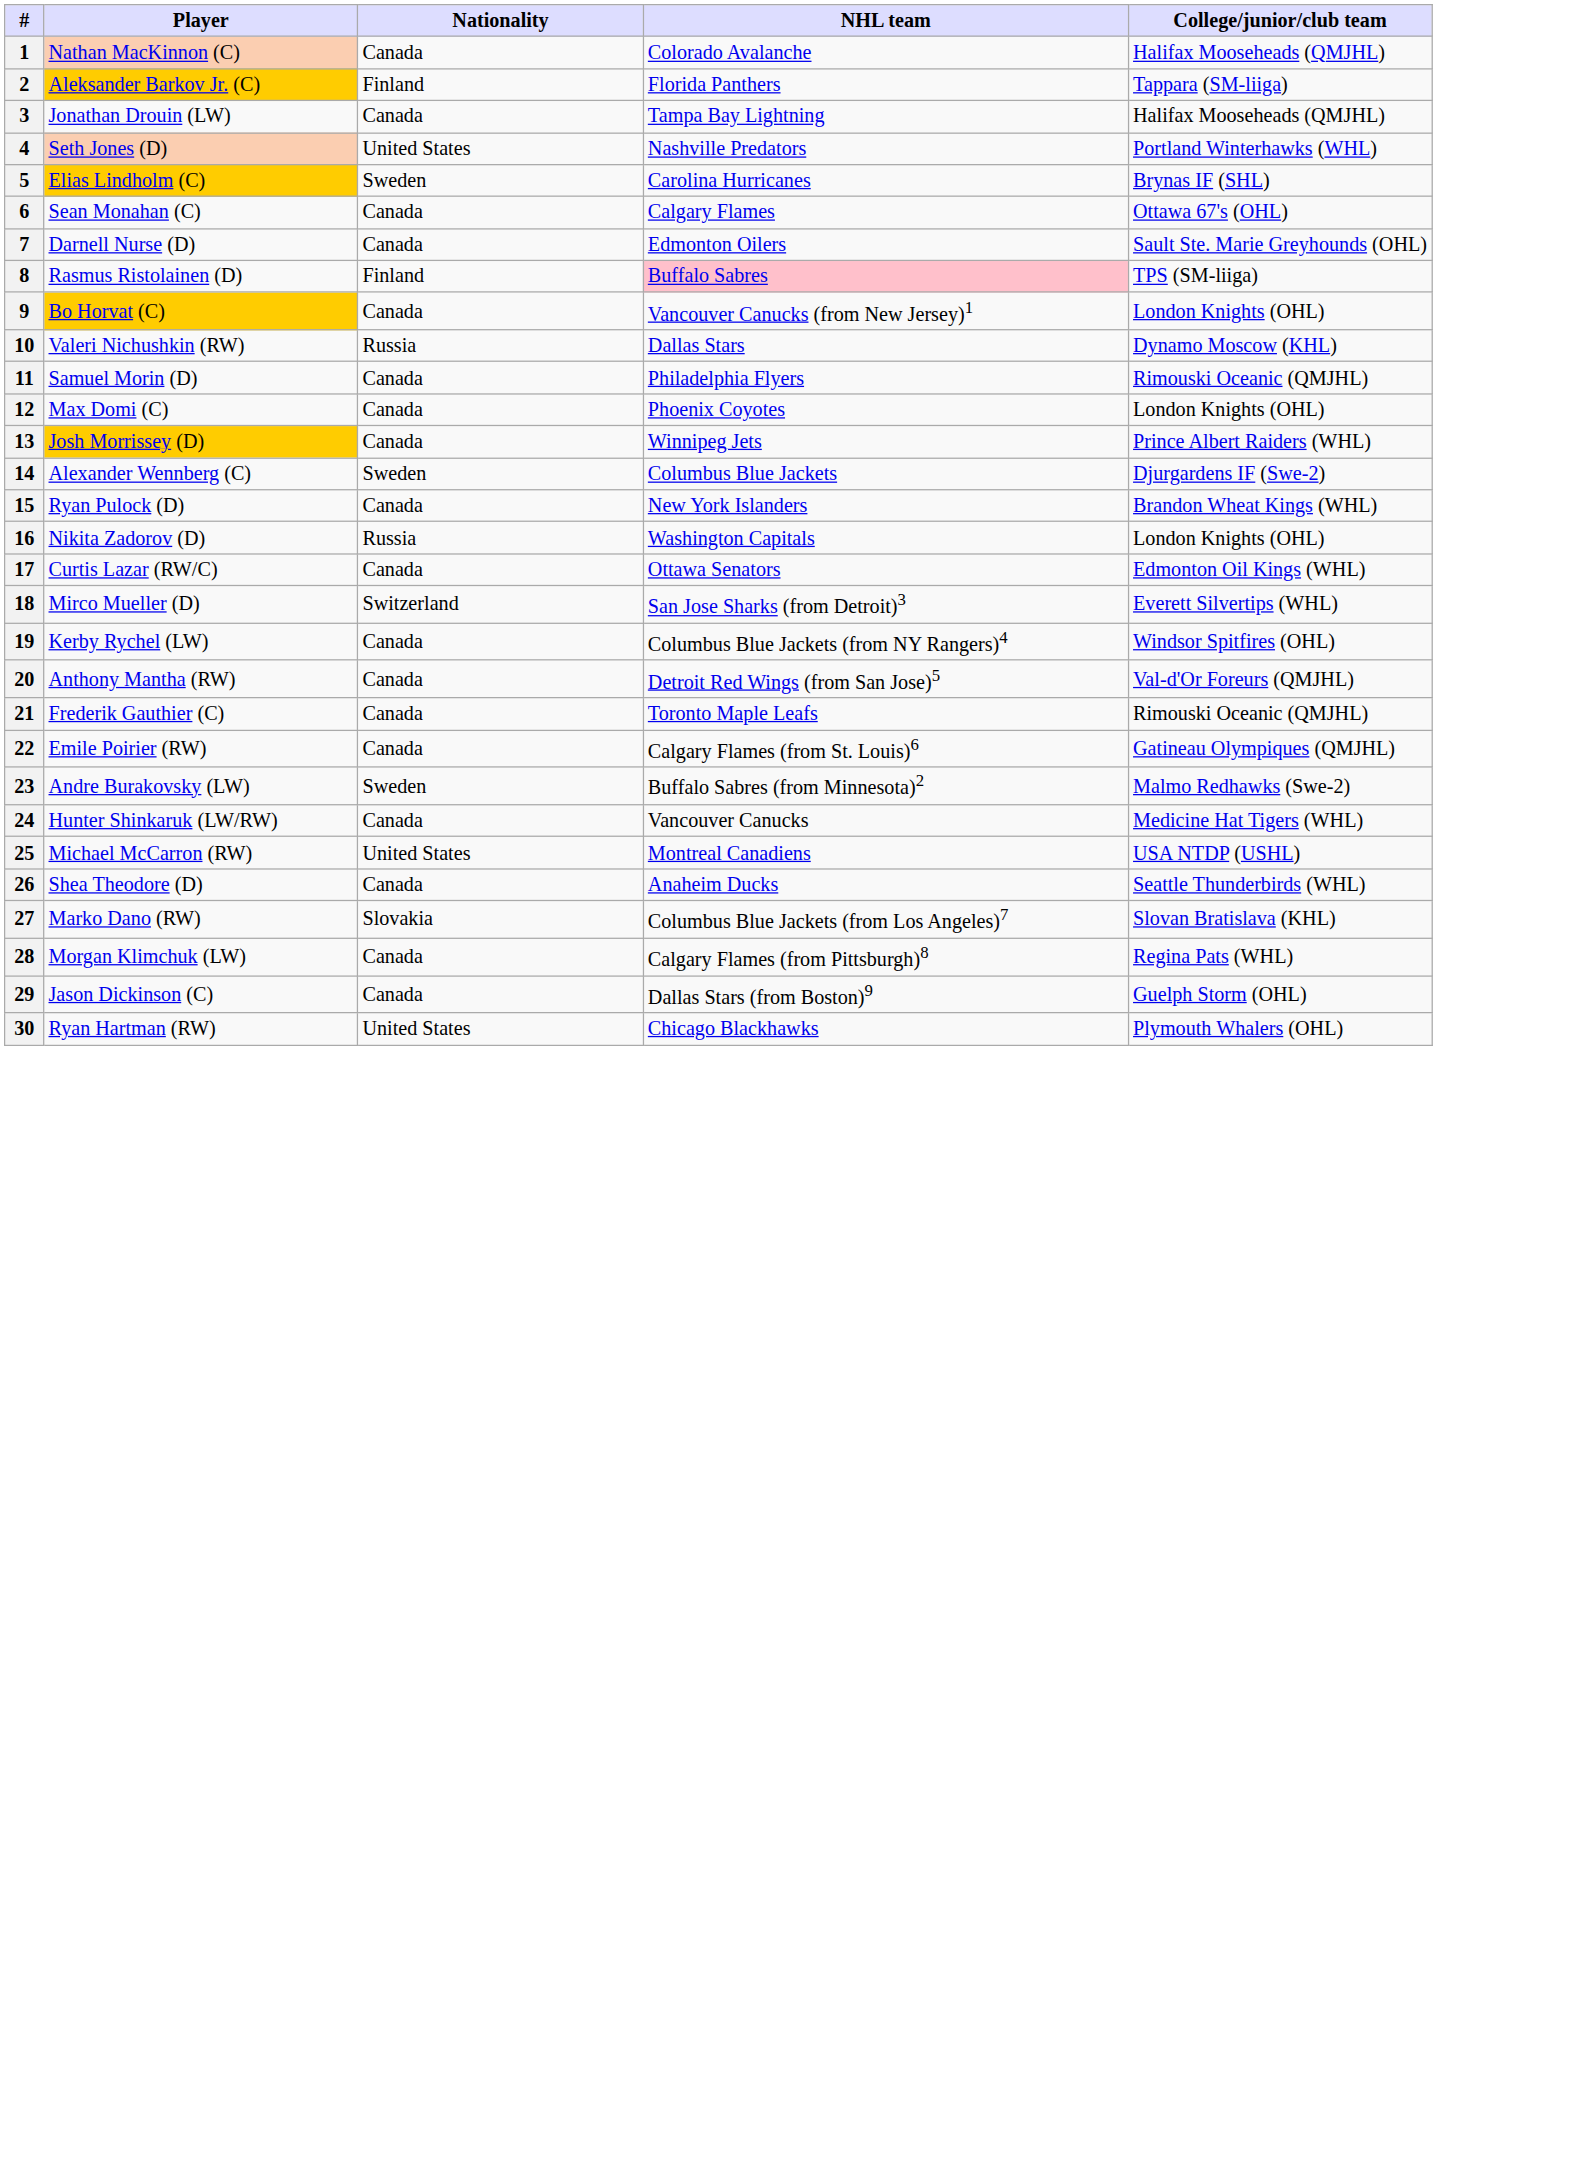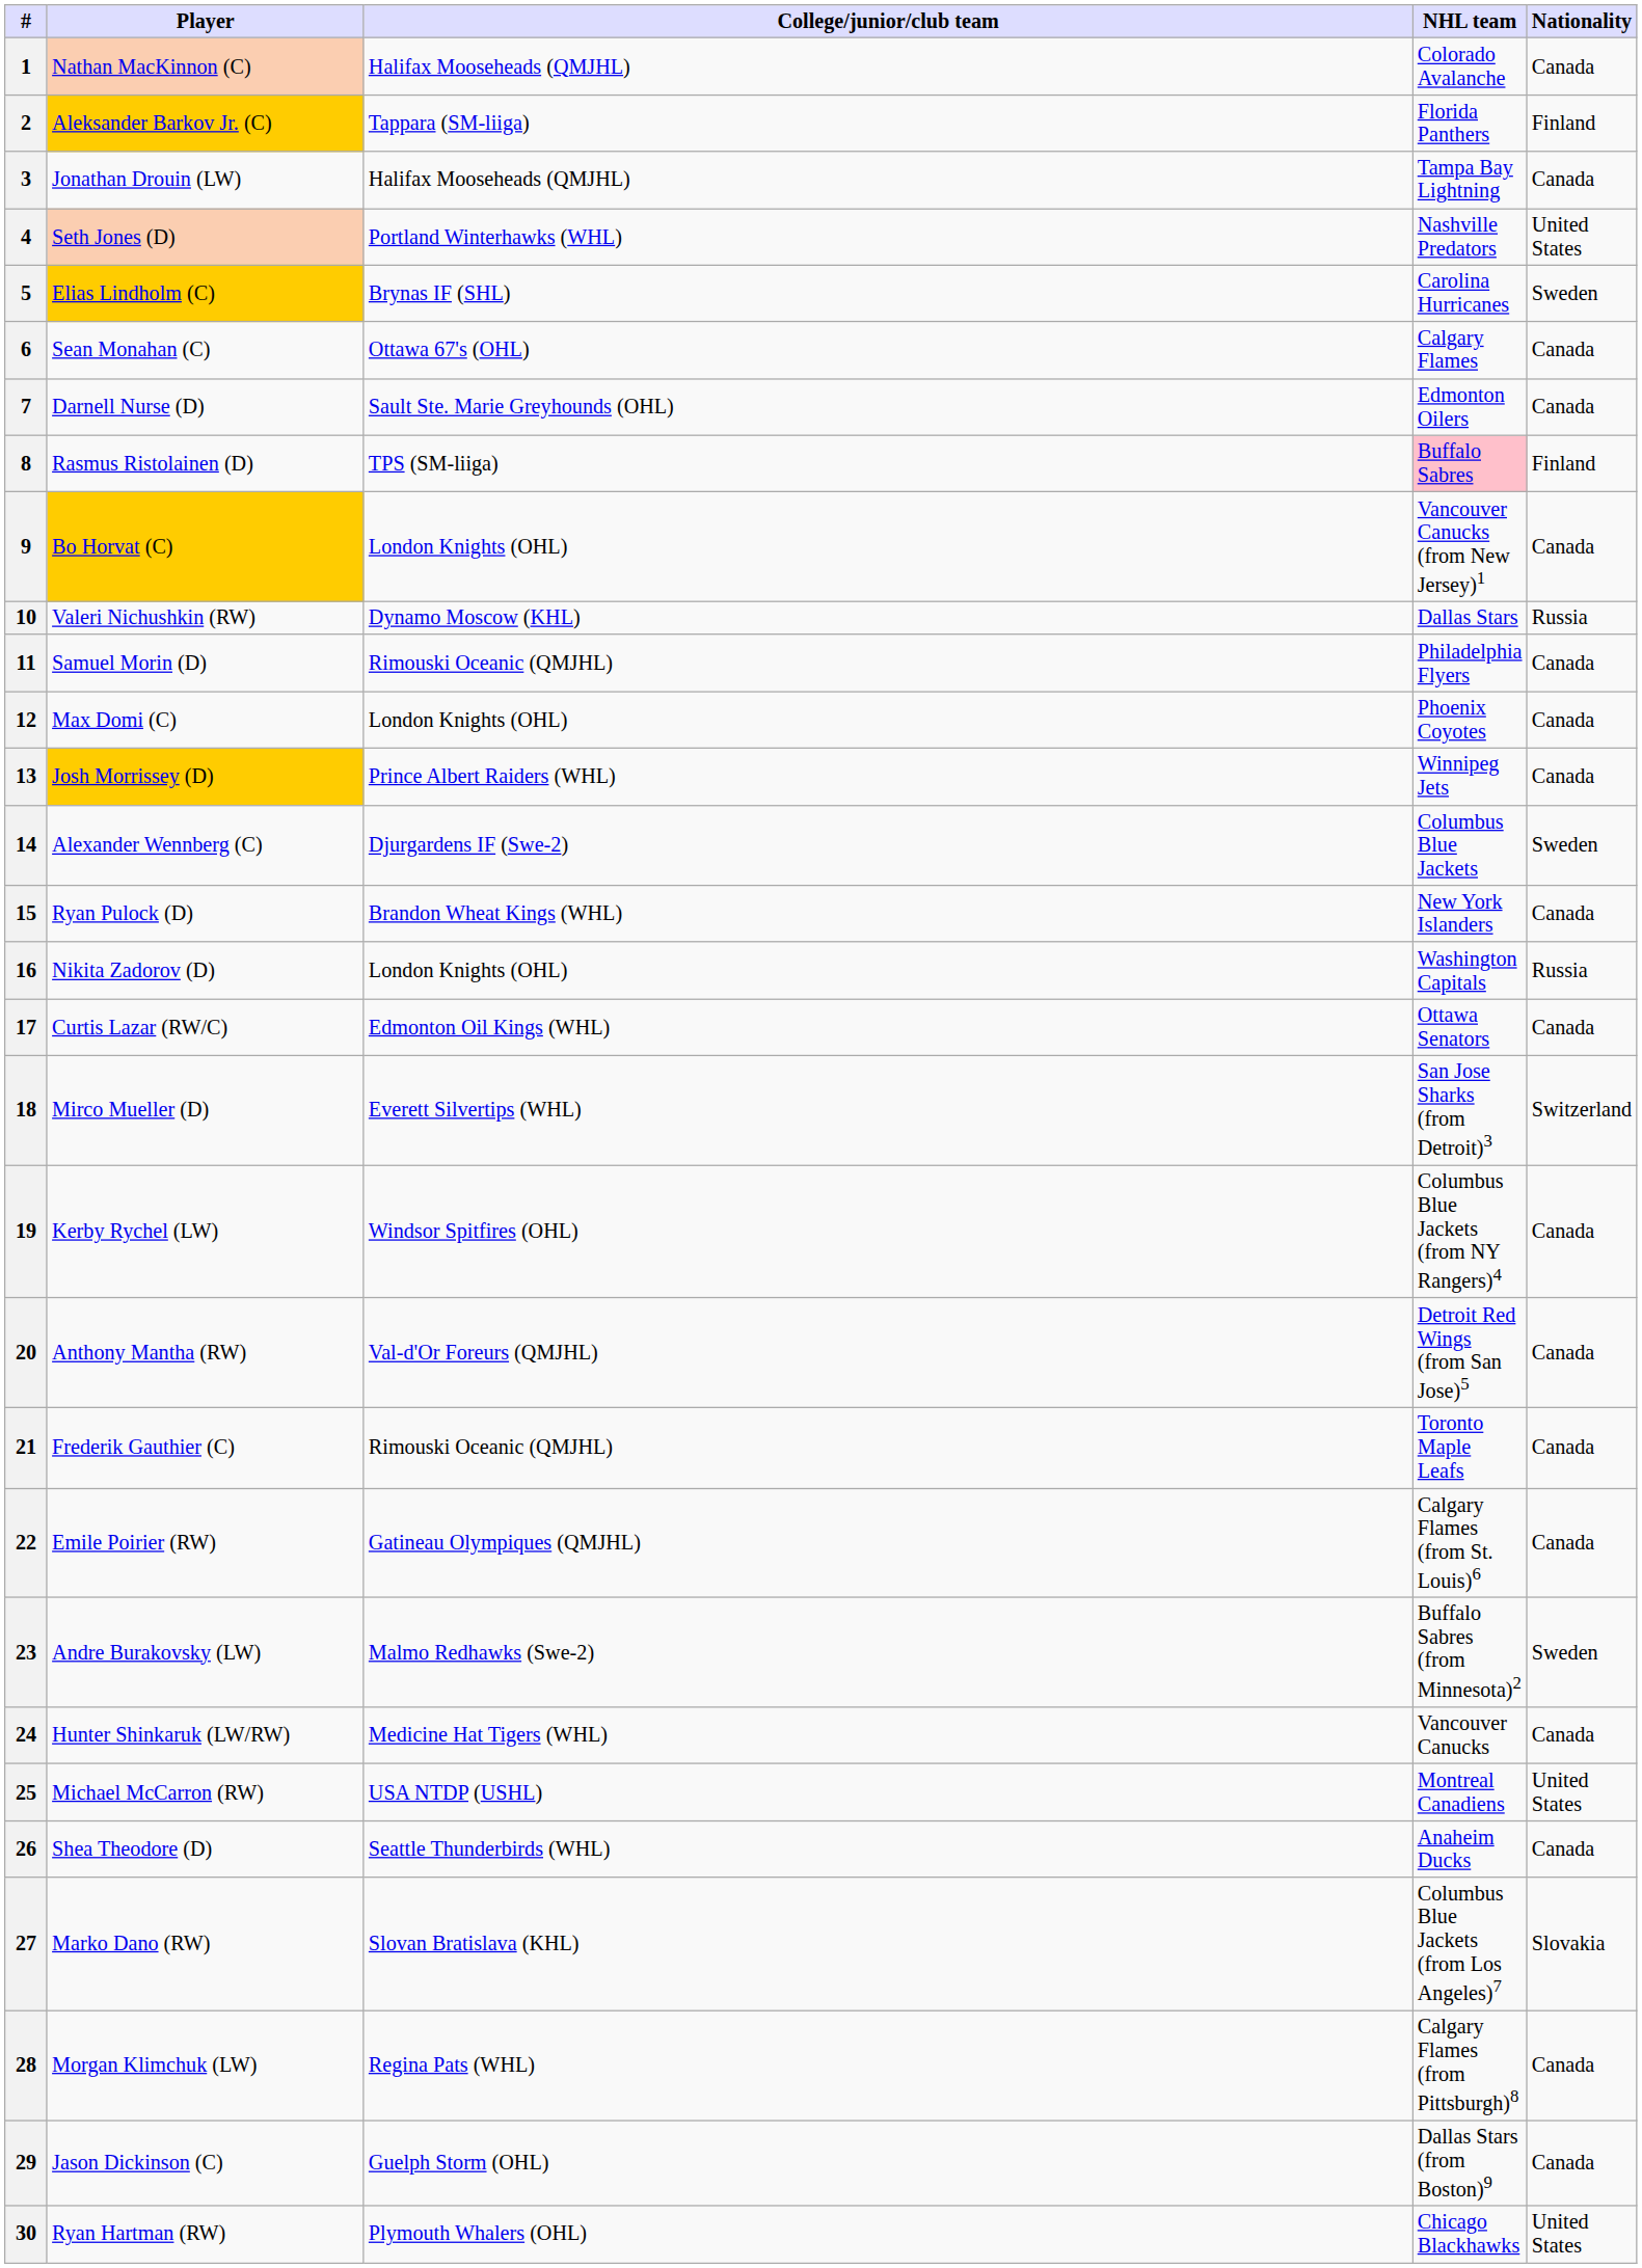columns swapped: Nationality <-> College/junior/club team
